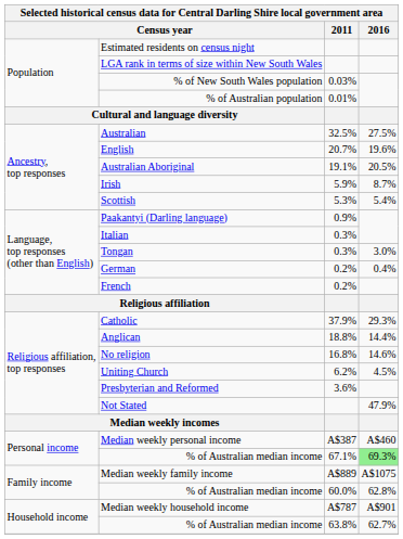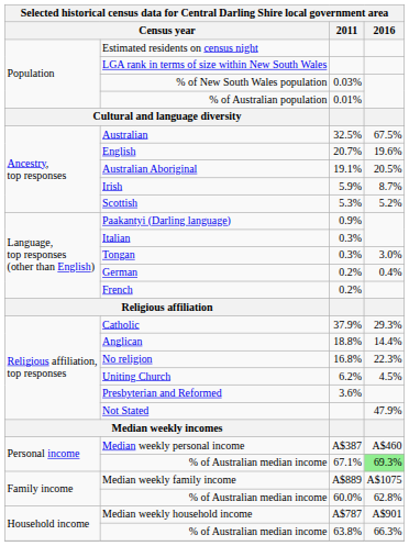Australian | 2016: 27.5% -> 67.5%
Scottish | 2016: 5.4% -> 5.2%
No religion | 2016: 14.6% -> 22.3%
% of Australian median income / 63.8% | 2016: 62.7% -> 66.3%
